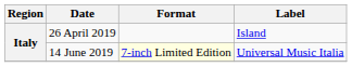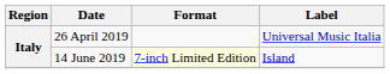26 April 2019 | Label: Island -> Universal Music Italia
14 June 2019 | Label: Universal Music Italia -> Island
